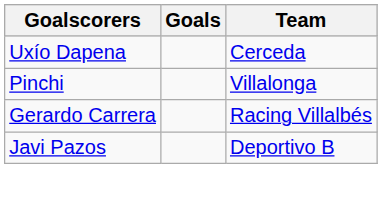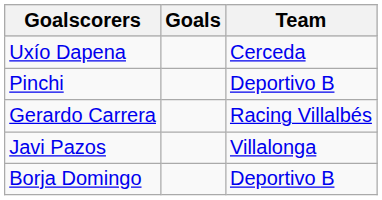Pinchi | Team: Villalonga -> Deportivo B
Javi Pazos | Team: Deportivo B -> Villalonga
+ row: Borja Domingo | Deportivo B
